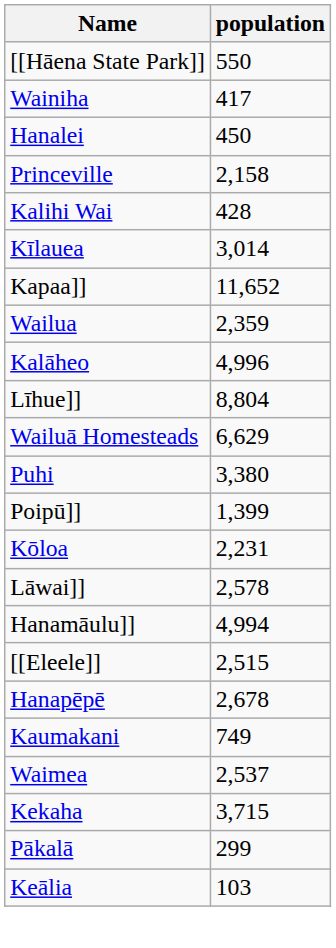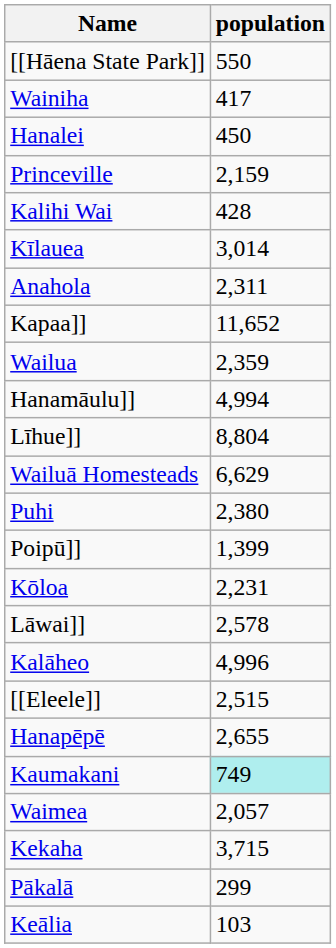Princeville | population: 2,158 -> 2,159
+ row: Anahola | 2,311
rows swapped: Hanamāulu]] <-> Kalāheo
Puhi | population: 3,380 -> 2,380
Hanapēpē | population: 2,678 -> 2,655
Kaumakani | population: no background -> paleturquoise background
Waimea | population: 2,537 -> 2,057
